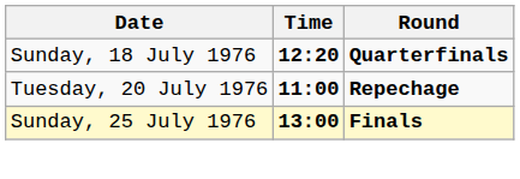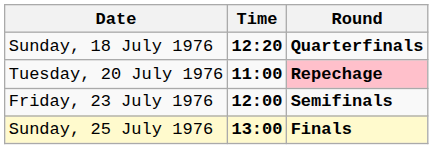Tuesday, 20 July 1976 | Round: no background -> pink background
+ row: Friday, 23 July 1976 | 12:00 | Semifinals
